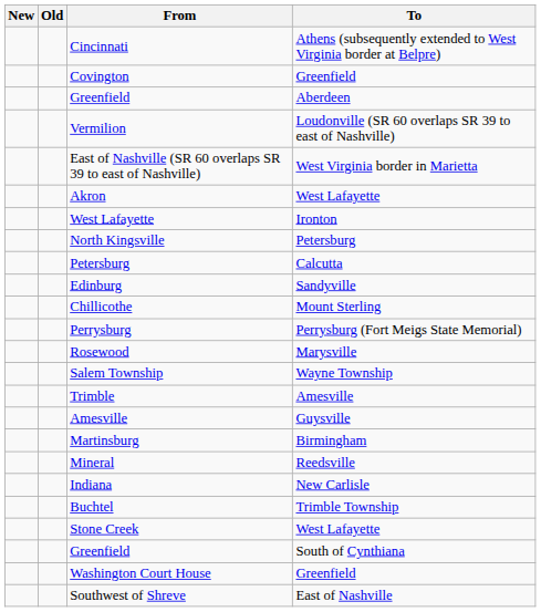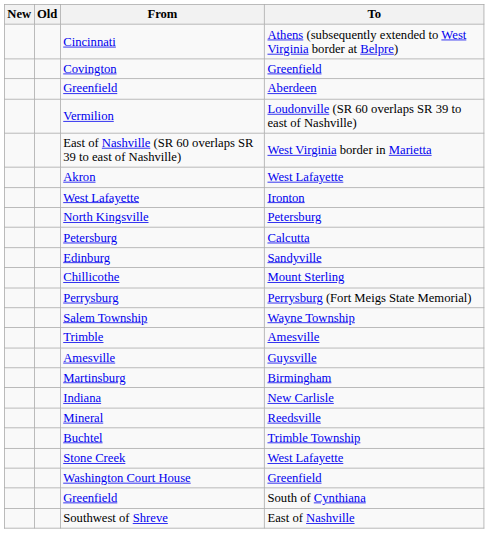- row: Rosewood | Marysville
rows swapped: Indiana <-> Mineral
rows swapped: Washington Court House <-> Greenfield / South of Cynthiana
